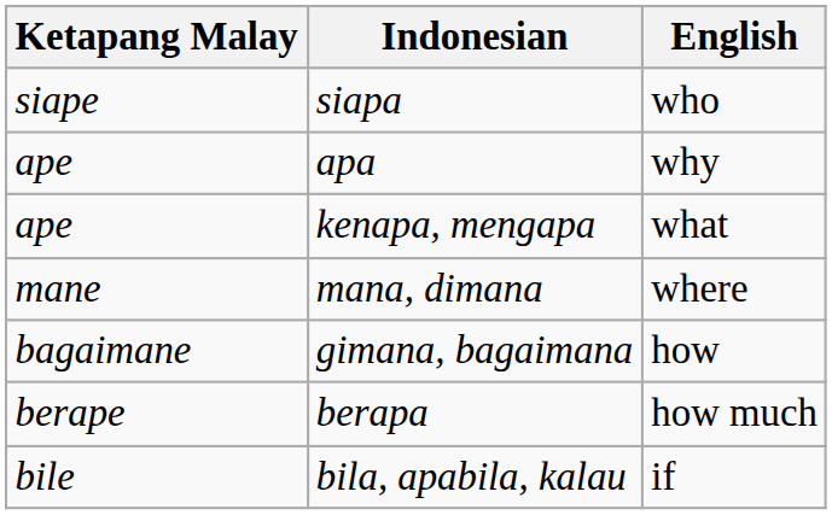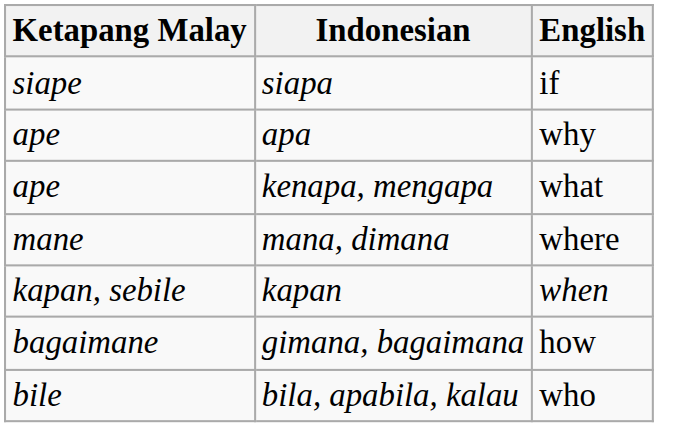siapa | English: who -> if
+ row: kapan, sebile | kapan | when
- row: berape | berapa | how much
bila, apabila, kalau | English: if -> who
